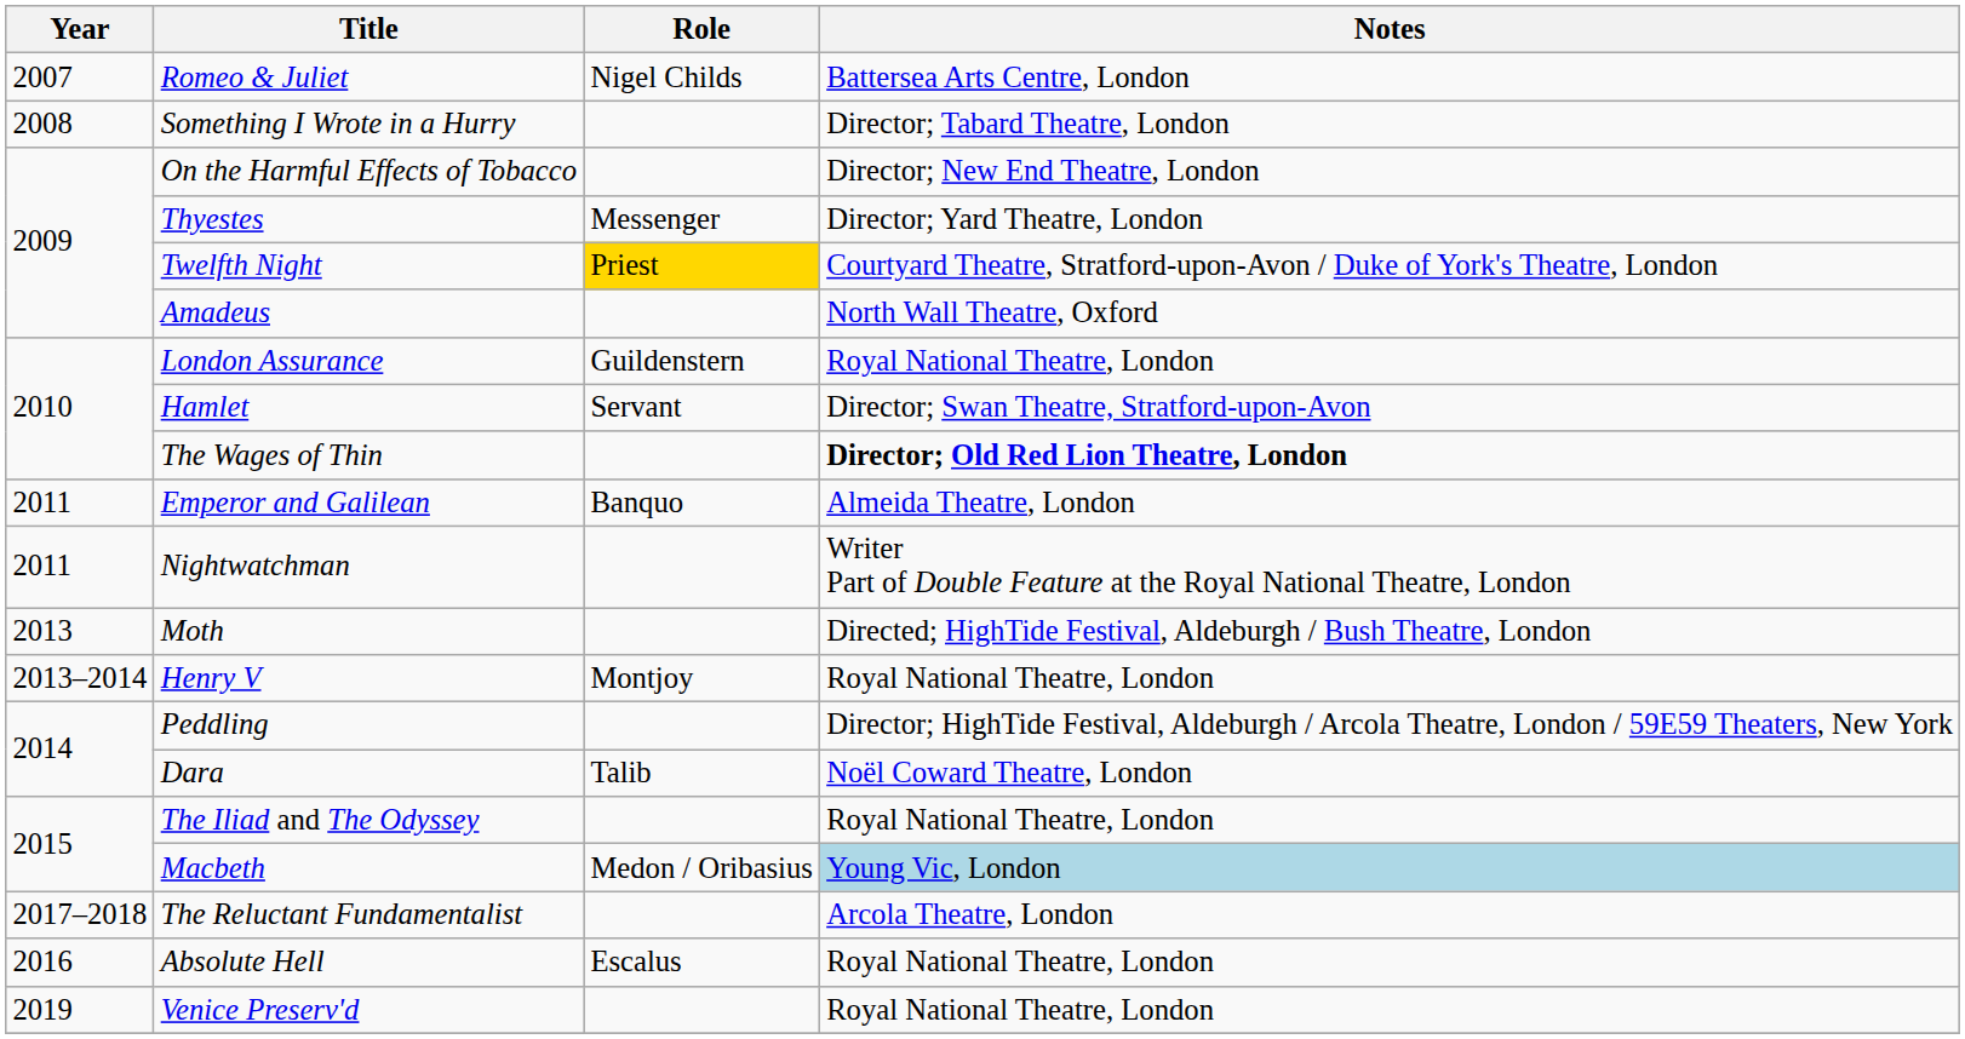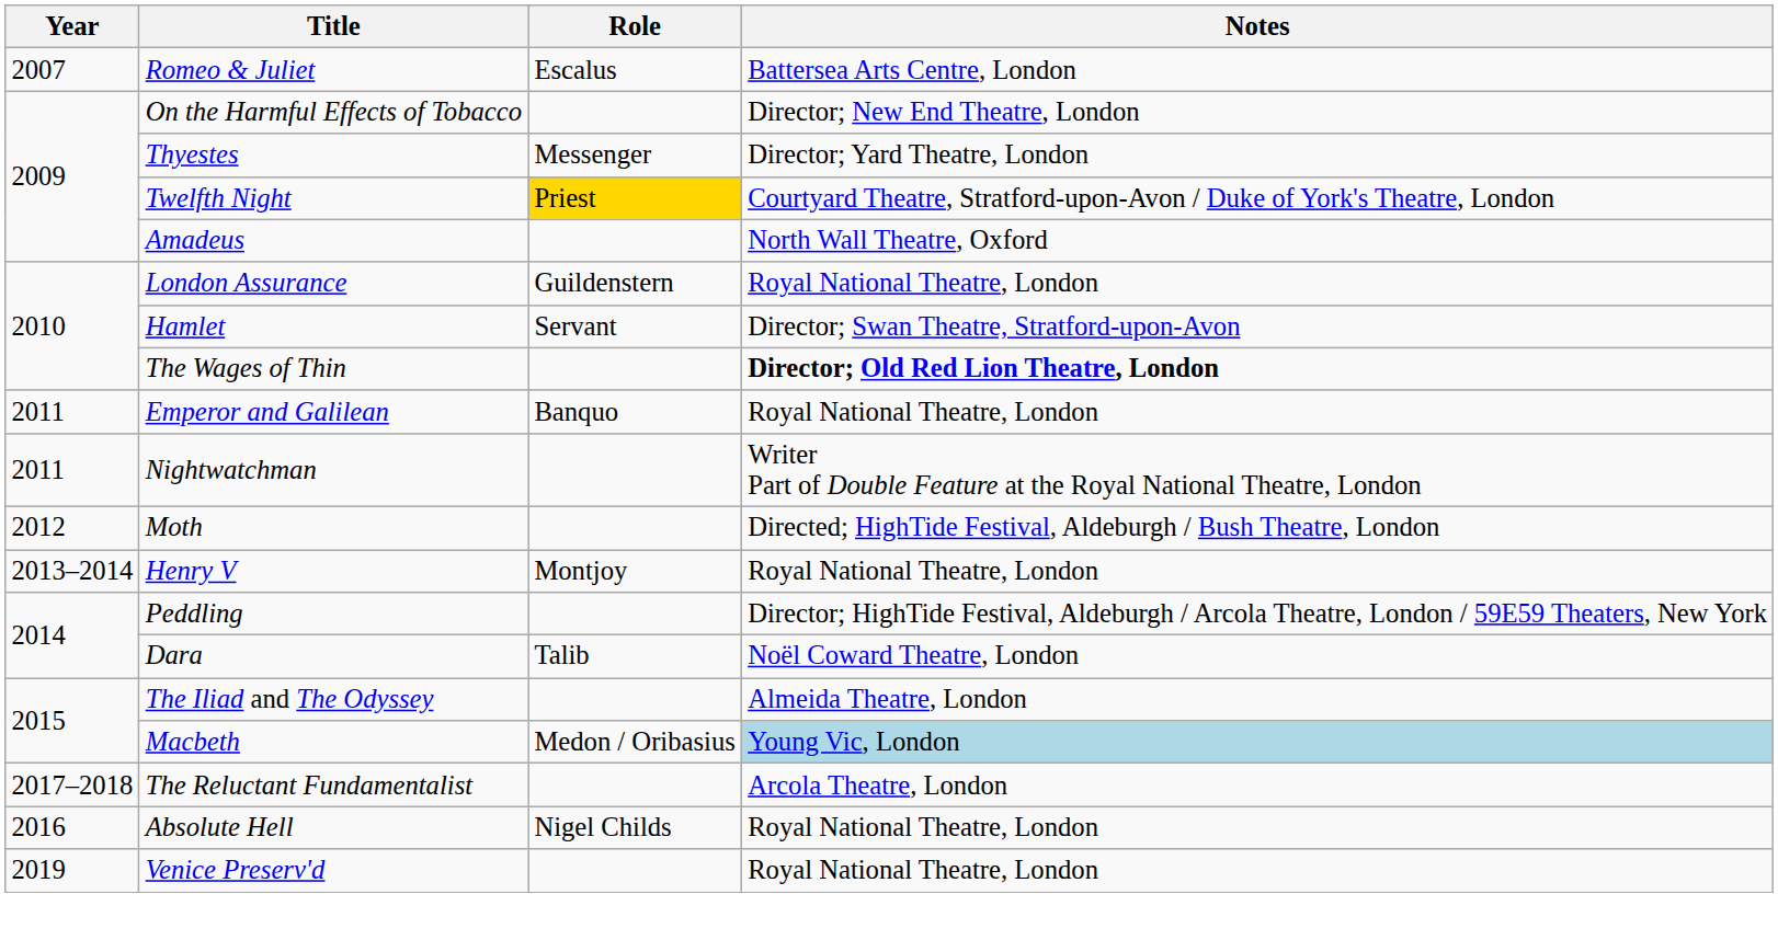Romeo & Juliet | Role: Nigel Childs -> Escalus
- row: 2008 | Something I Wrote in a Hurry | Director; Tabard Theatre, London
Emperor and Galilean | Notes: Almeida Theatre, London -> Royal National Theatre, London
Moth | Year: 2013 -> 2012
The Iliad and The Odyssey | Notes: Royal National Theatre, London -> Almeida Theatre, London
Absolute Hell | Role: Escalus -> Nigel Childs
